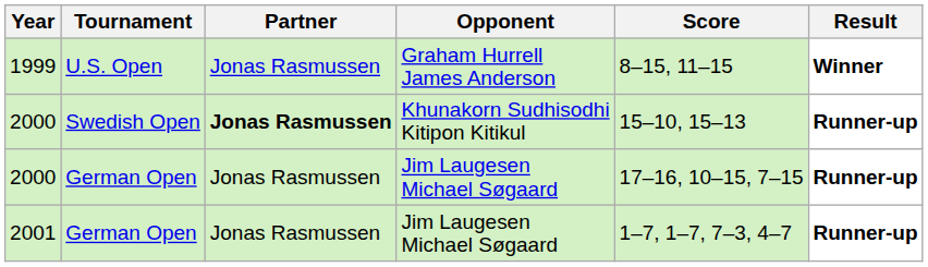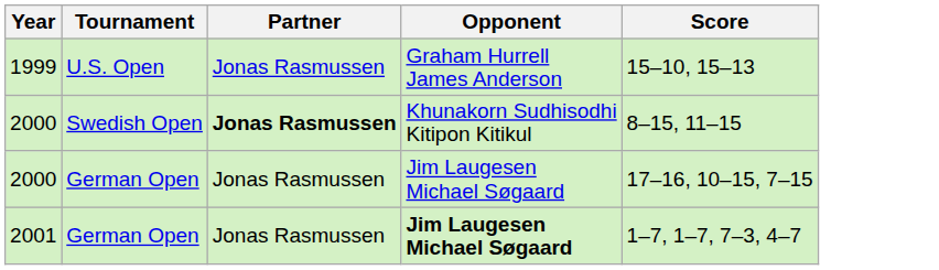- column: Result | Winner | Runner-up | Runner-up | Runner-up
1999 | Score: 8–15, 11–15 -> 15–10, 15–13
2000 / Swedish Open | Score: 15–10, 15–13 -> 8–15, 11–15
2001 | Opponent: normal -> bold
